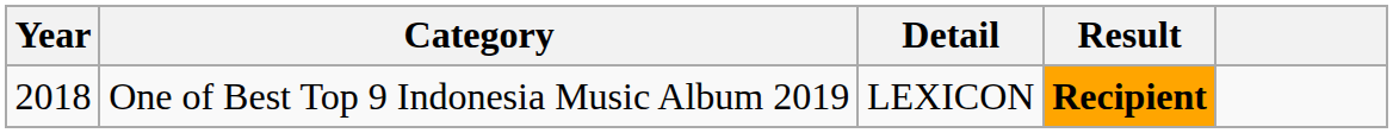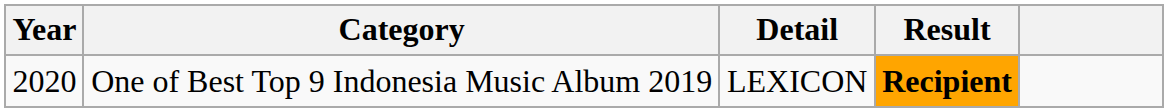One of Best Top 9 Indonesia Music Album 2019 | Year: 2018 -> 2020
